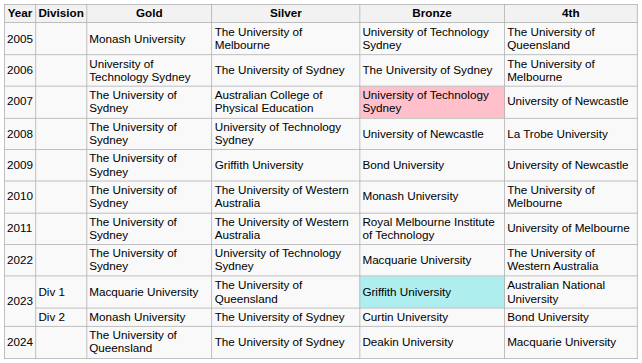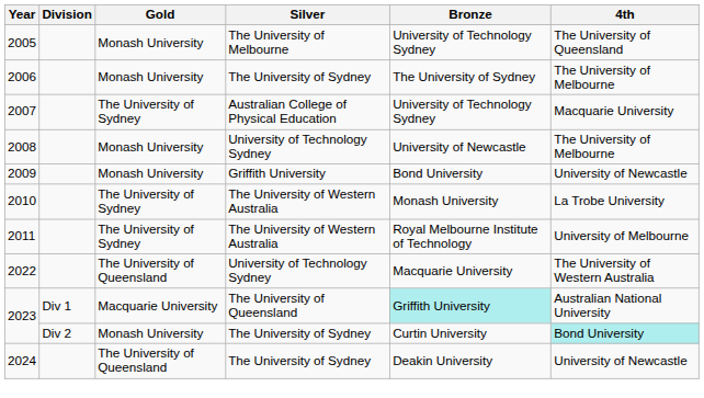2006 | Gold: University of Technology Sydney -> Monash University
2007 | Bronze: pink background -> no background
2007 | 4th: University of Newcastle -> Macquarie University
2008 | Gold: The University of Sydney -> Monash University
2008 | 4th: La Trobe University -> The University of Melbourne
2009 | Gold: The University of Sydney -> Monash University
2010 | 4th: The University of Melbourne -> La Trobe University
2022 | Gold: The University of Sydney -> The University of Queensland
2023 / The University of Sydney | 4th: no background -> paleturquoise background
2024 | 4th: Macquarie University -> University of Newcastle
